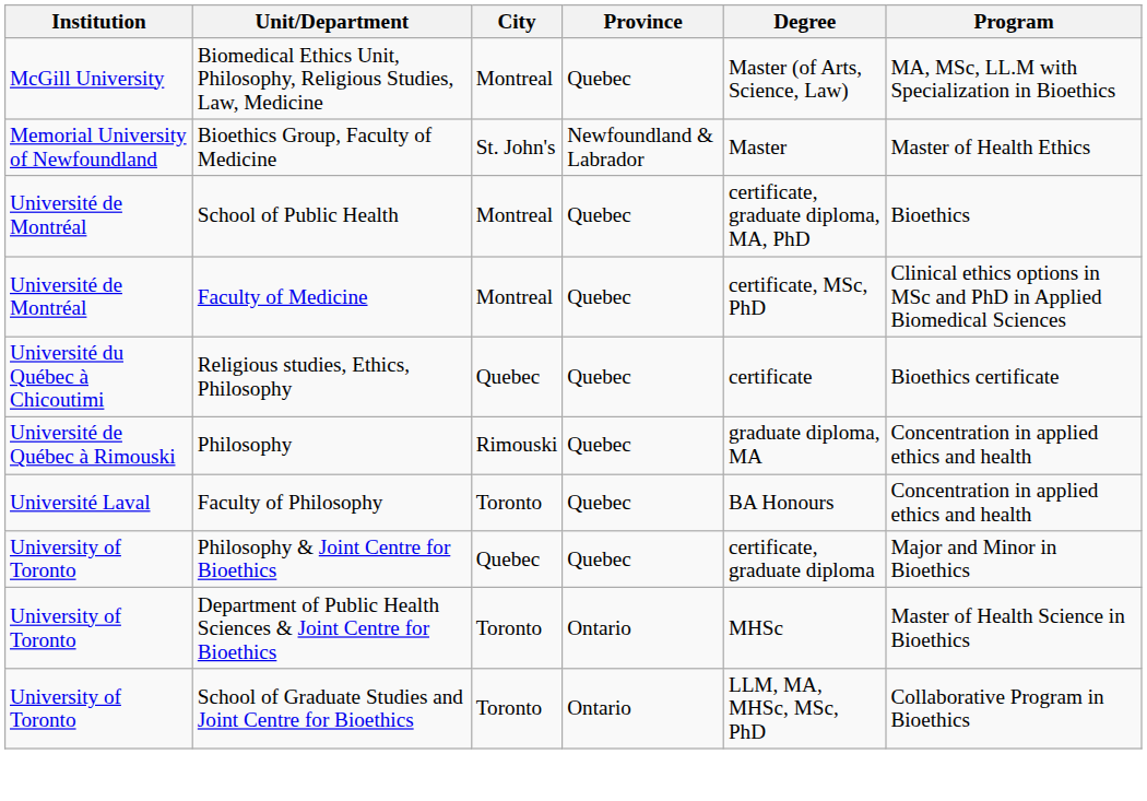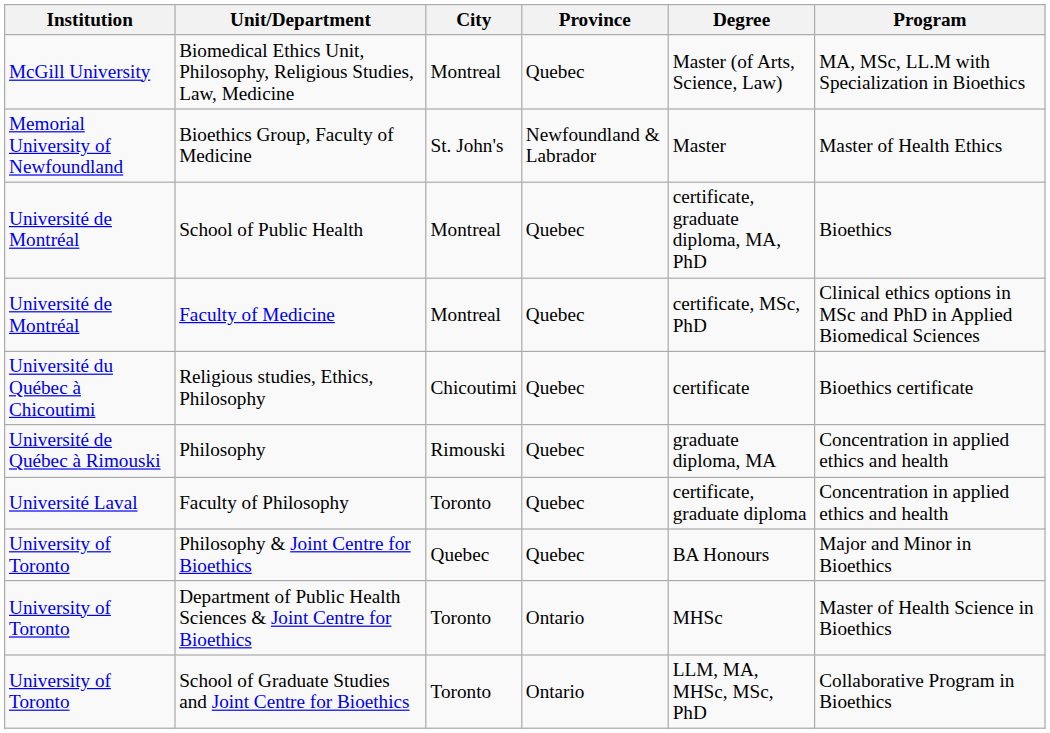Religious studies, Ethics, Philosophy | City: Quebec -> Chicoutimi
Faculty of Philosophy | Degree: BA Honours -> certificate, graduate diploma
Philosophy & Joint Centre for Bioethics | Degree: certificate, graduate diploma -> BA Honours
